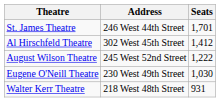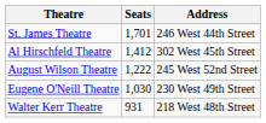columns swapped: Address <-> Seats
